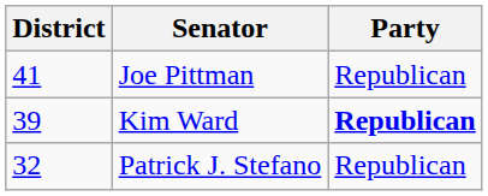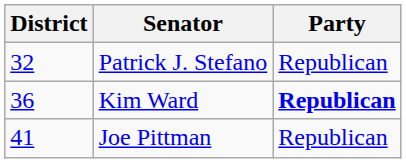rows swapped: Patrick J. Stefano <-> Joe Pittman
Kim Ward | District: 39 -> 36
